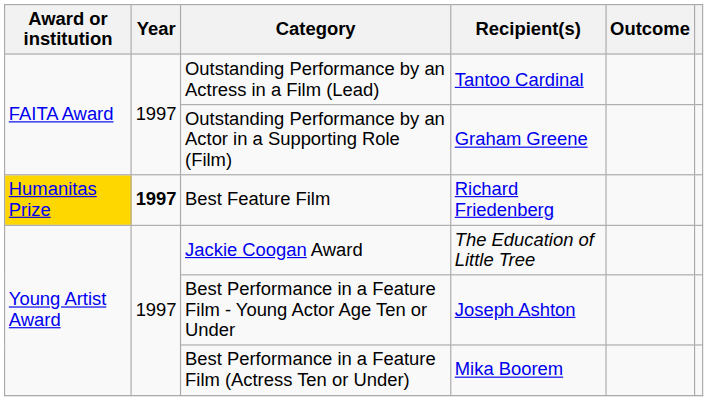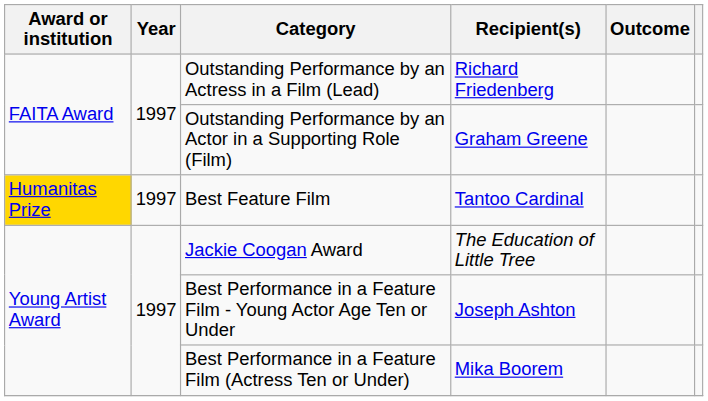Outstanding Performance by an Actress in a Film (Lead) | Recipient(s): Tantoo Cardinal -> Richard Friedenberg
Best Feature Film | Year: bold -> normal
Best Feature Film | Recipient(s): Richard Friedenberg -> Tantoo Cardinal
